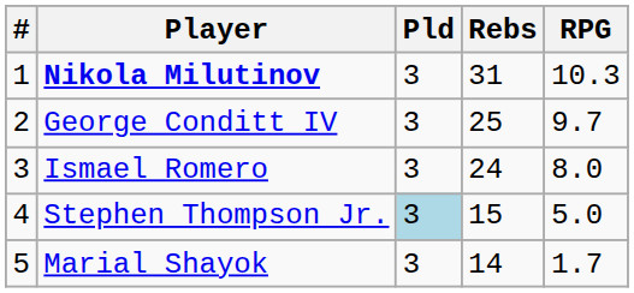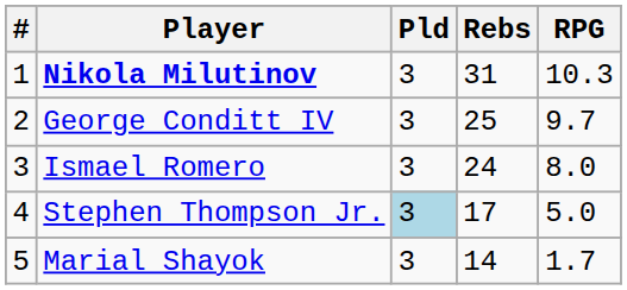Stephen Thompson Jr. | Rebs: 15 -> 17
